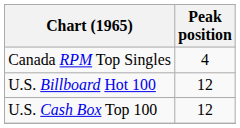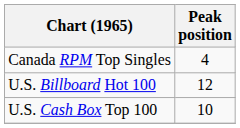U.S. Cash Box Top 100 | Peak position: 12 -> 10
